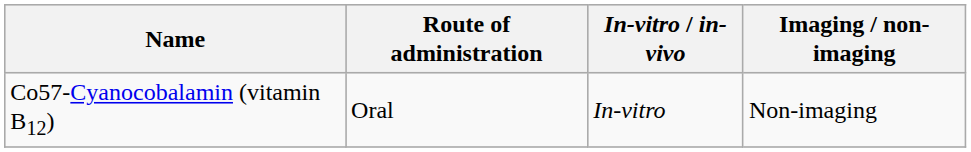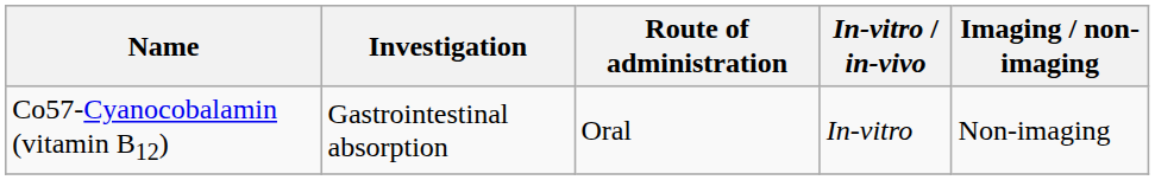+ column: Investigation | Gastrointestinal absorption
